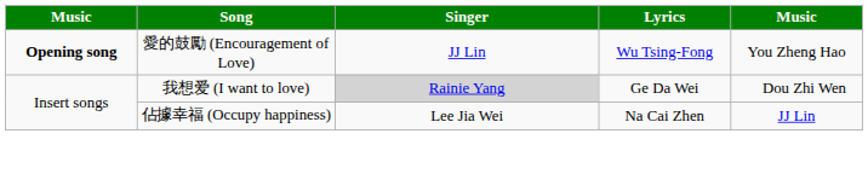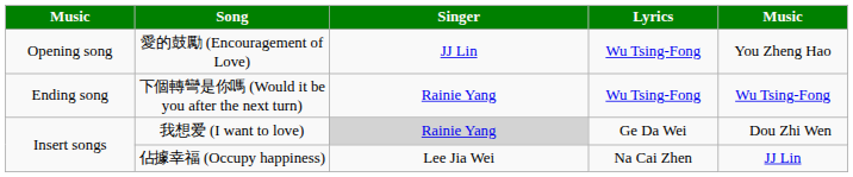愛的鼓勵 (Encouragement of Love) | column 1: bold -> normal
+ row: Ending song | 下個轉彎是你嗎 (Would it be you after the next turn) | Rainie Yang | Wu Tsing-Fong | Wu Tsing-Fong
